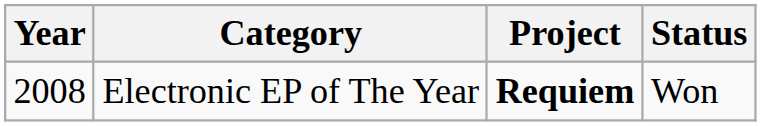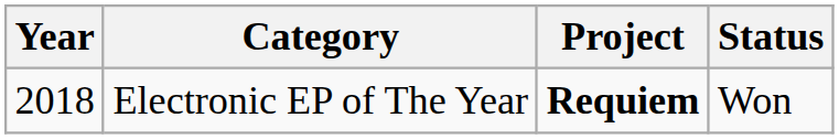Electronic EP of The Year | Year: 2008 -> 2018
